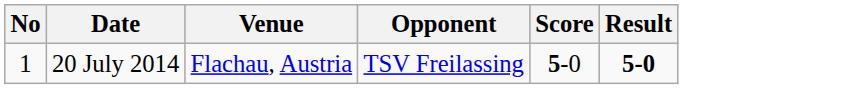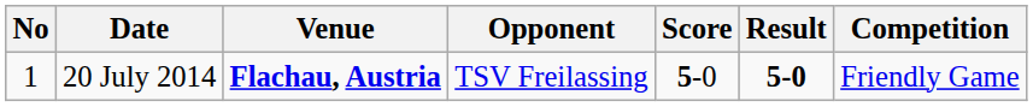+ column: Competition | Friendly Game
20 July 2014 | Venue: normal -> bold
